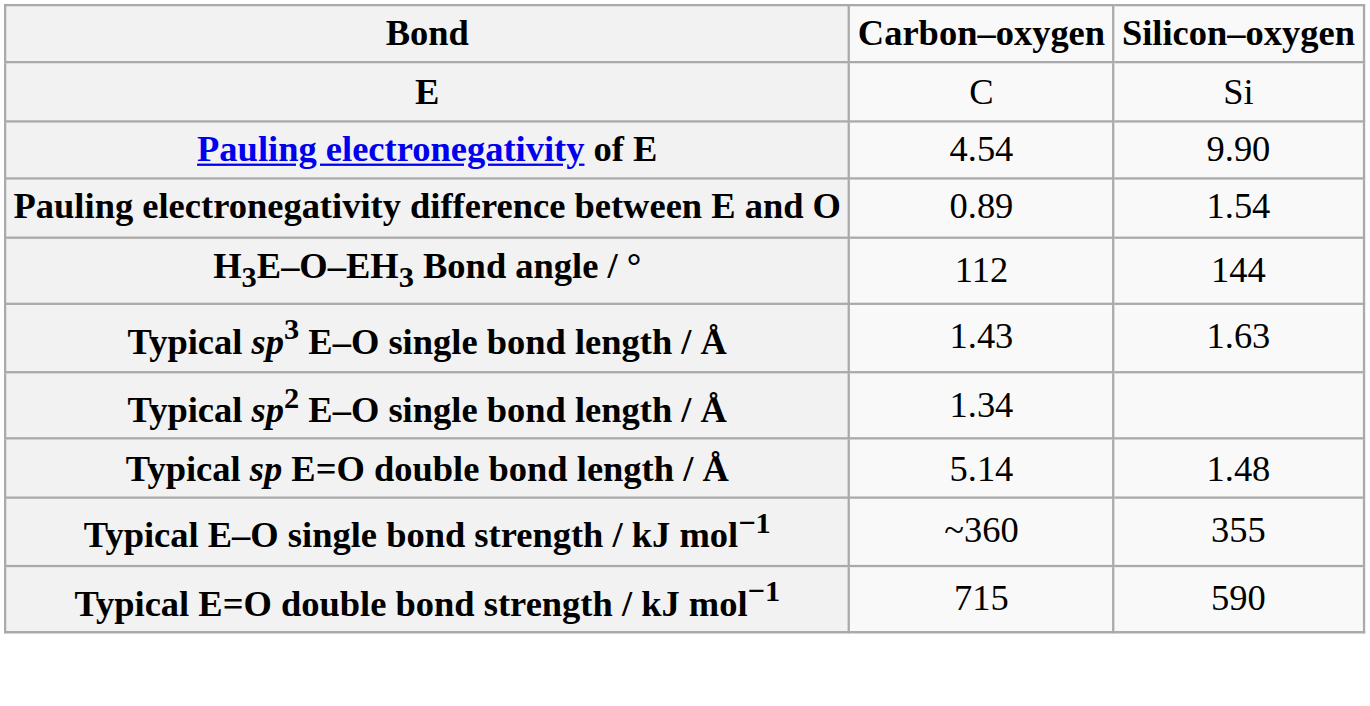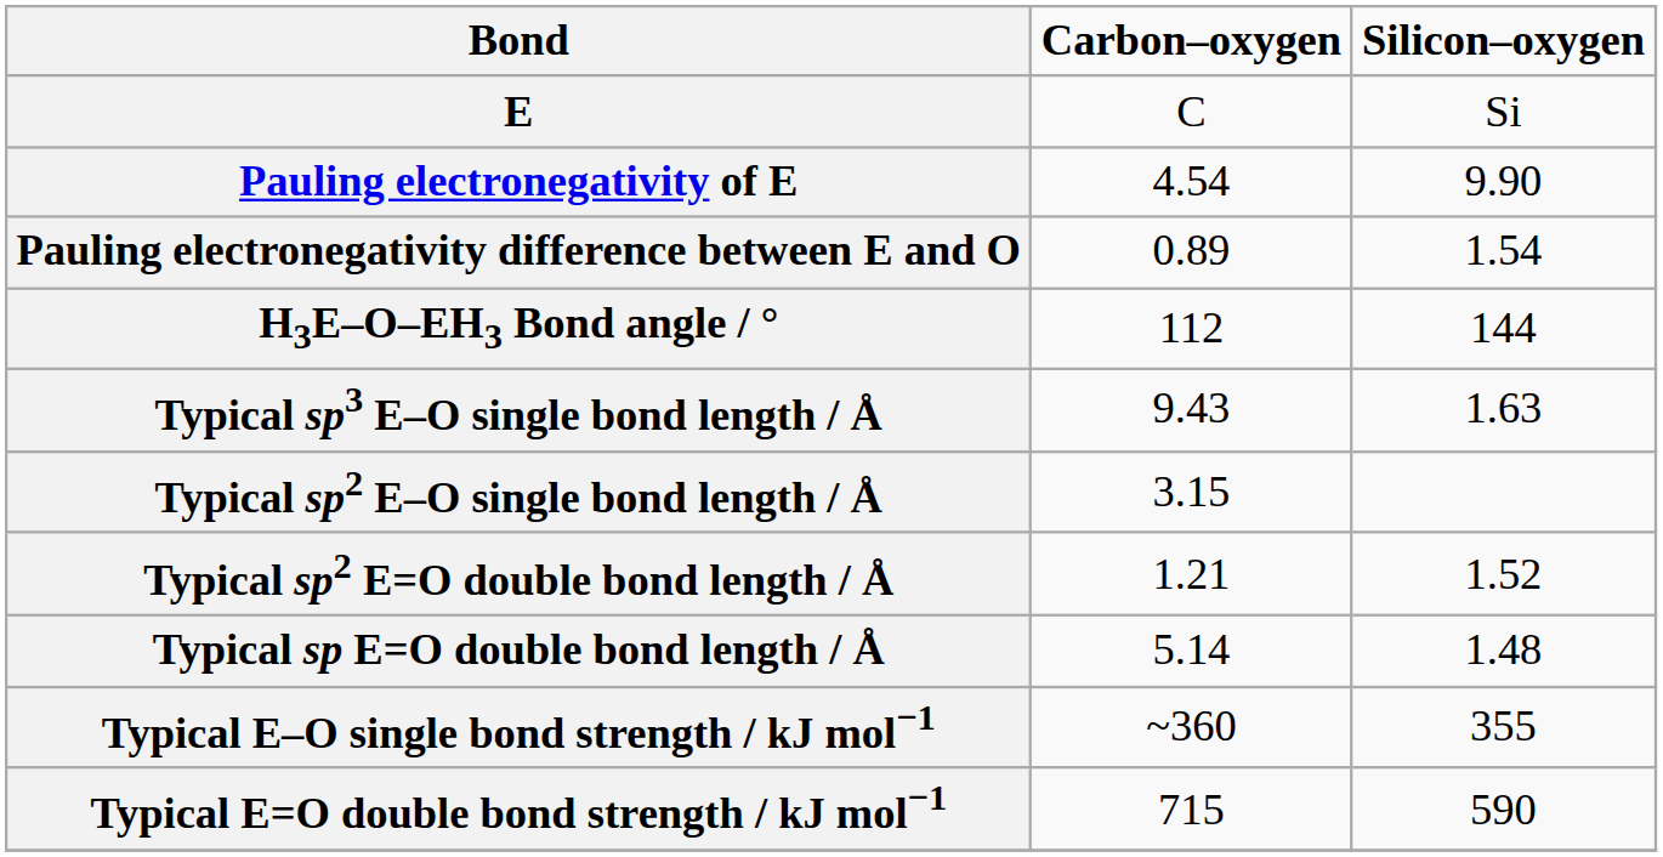Typical sp3 E–O single bond length / Å | Carbon–oxygen: 1.43 -> 9.43
Typical sp2 E–O single bond length / Å | Carbon–oxygen: 1.34 -> 3.15
+ row: Typical sp2 E=O double bond length / Å | 1.21 | 1.52
